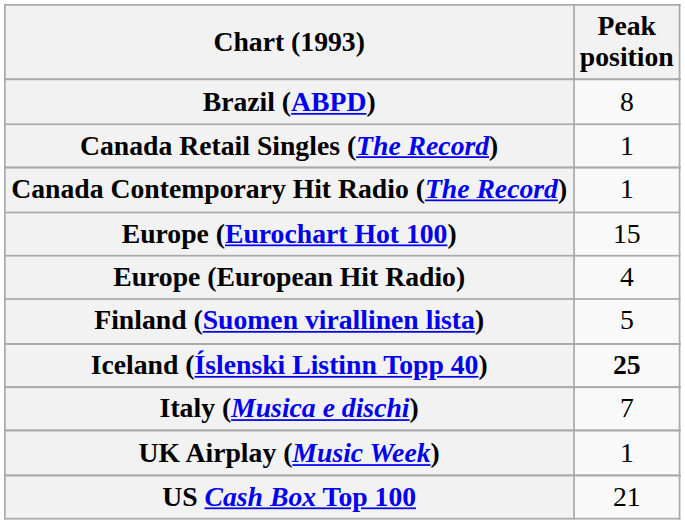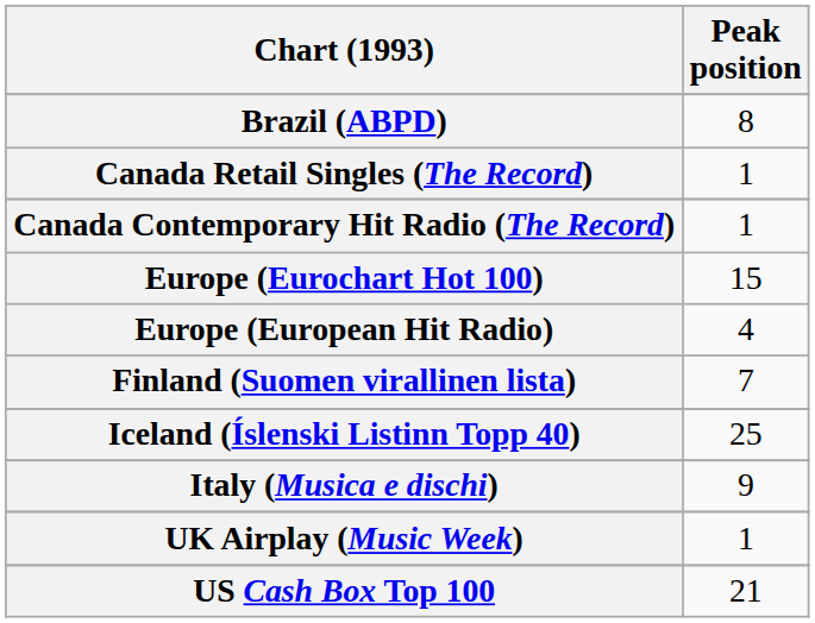Finland (Suomen virallinen lista) | Peak position: 5 -> 7
Iceland (Íslenski Listinn Topp 40) | Peak position: bold -> normal
Italy (Musica e dischi) | Peak position: 7 -> 9
